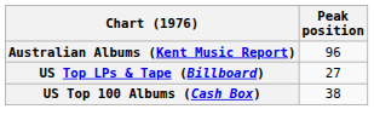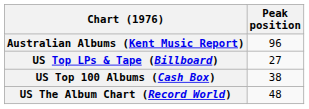+ row: US The Album Chart (Record World) | 48
